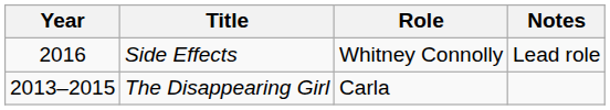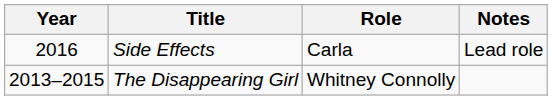Side Effects | Role: Whitney Connolly -> Carla
The Disappearing Girl | Role: Carla -> Whitney Connolly
